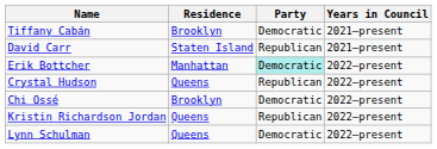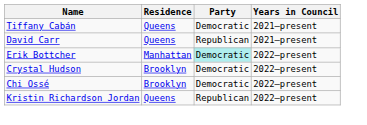Tiffany Cabán | Residence: Brooklyn -> Queens
David Carr | Residence: Staten Island -> Queens
Crystal Hudson | Residence: Queens -> Brooklyn
Crystal Hudson | Party: Republican -> Democratic
- row: Lynn Schulman | Queens | Democratic | 2022–present
